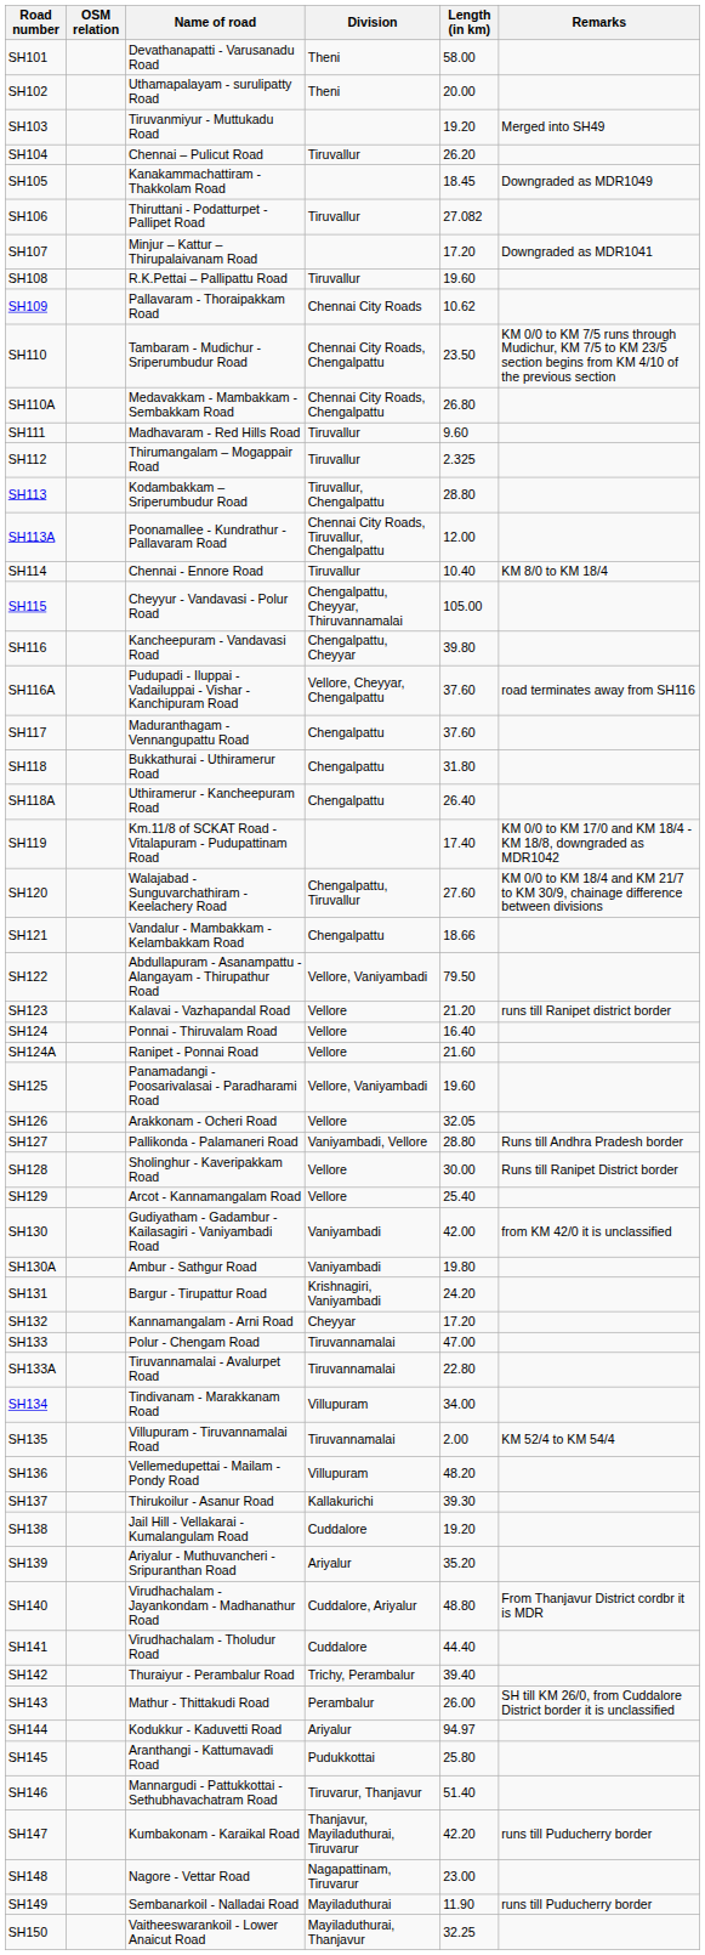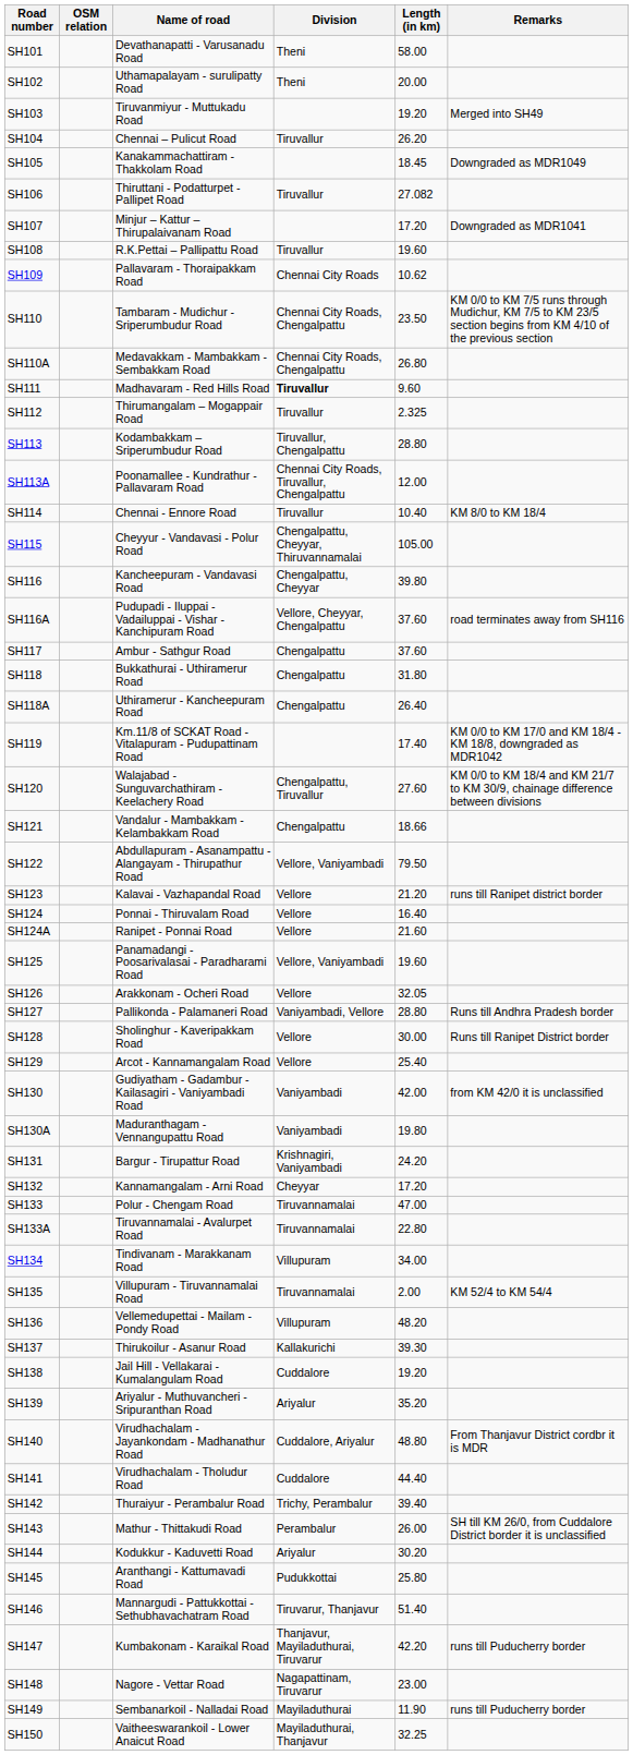SH111 | Division: normal -> bold
SH117 | Name of road: Maduranthagam - Vennangupattu Road -> Ambur - Sathgur Road
SH130A | Name of road: Ambur - Sathgur Road -> Maduranthagam - Vennangupattu Road
SH144 | Length (in km): 94.97 -> 30.20
